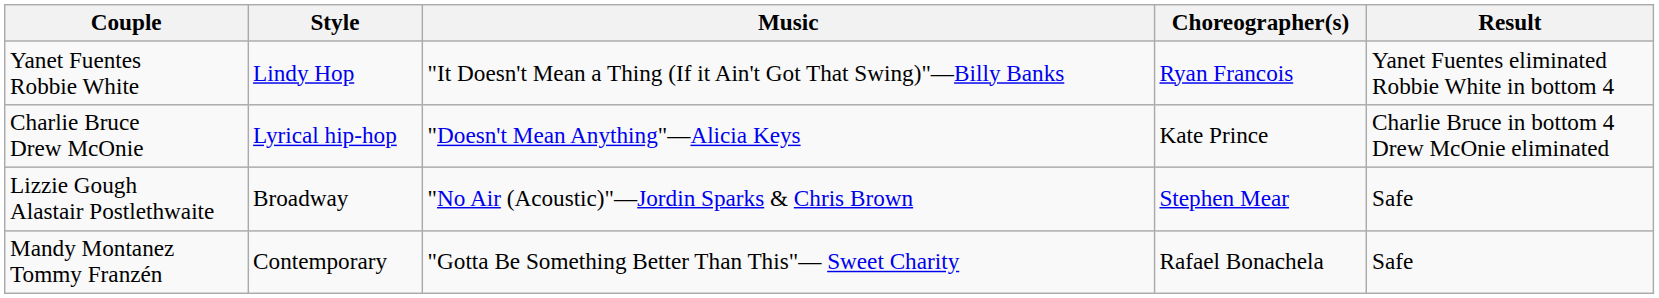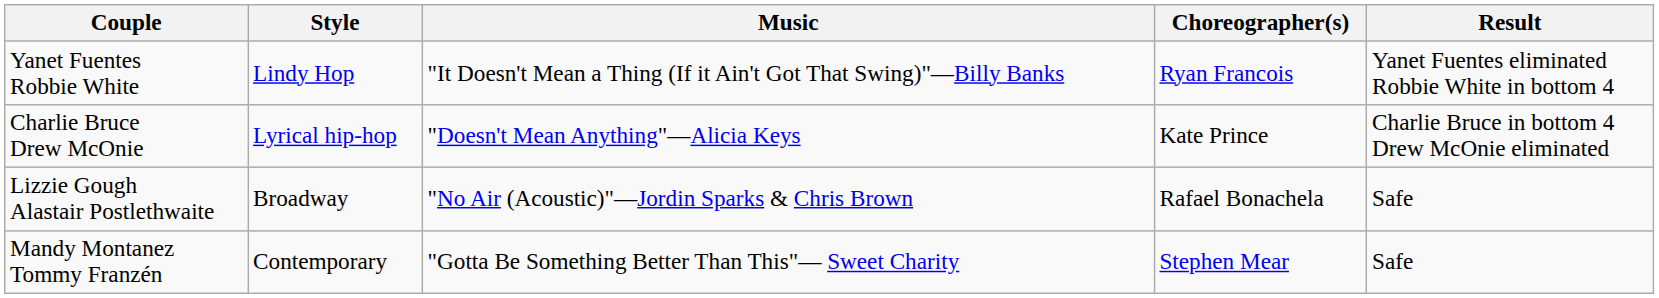Lizzie Gough Alastair Postlethwaite | Choreographer(s): Stephen Mear -> Rafael Bonachela
Mandy Montanez Tommy Franzén | Choreographer(s): Rafael Bonachela -> Stephen Mear
